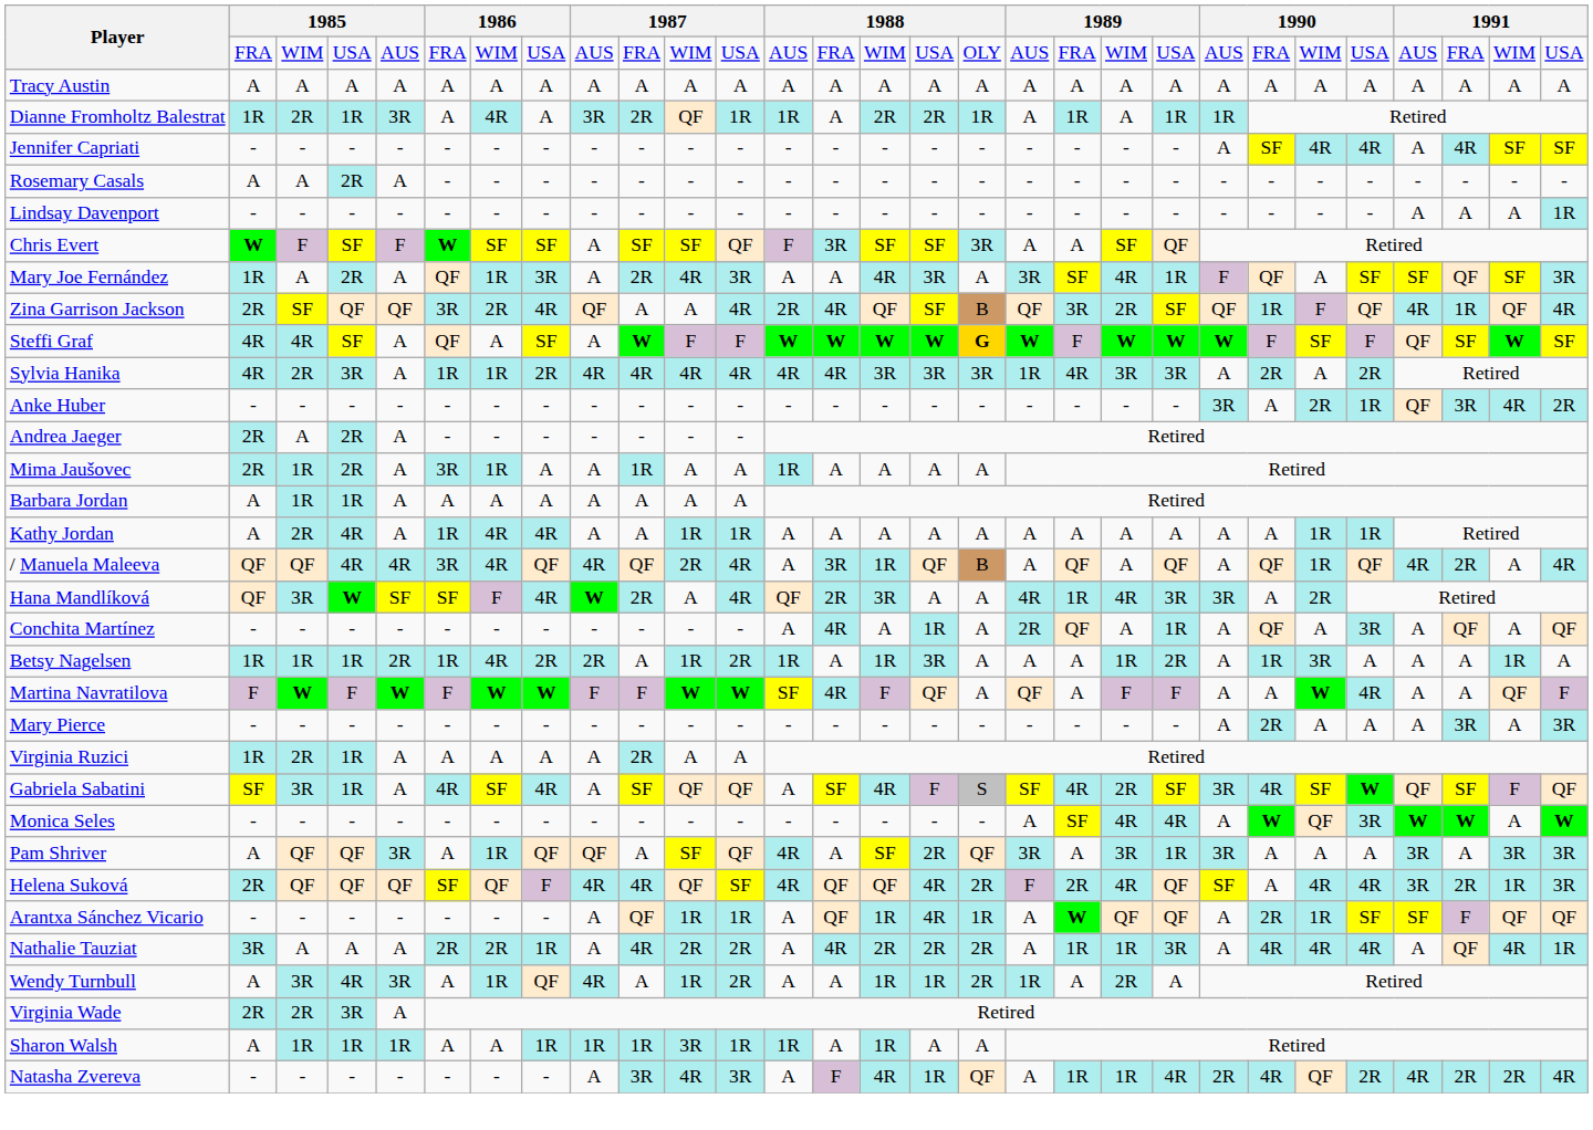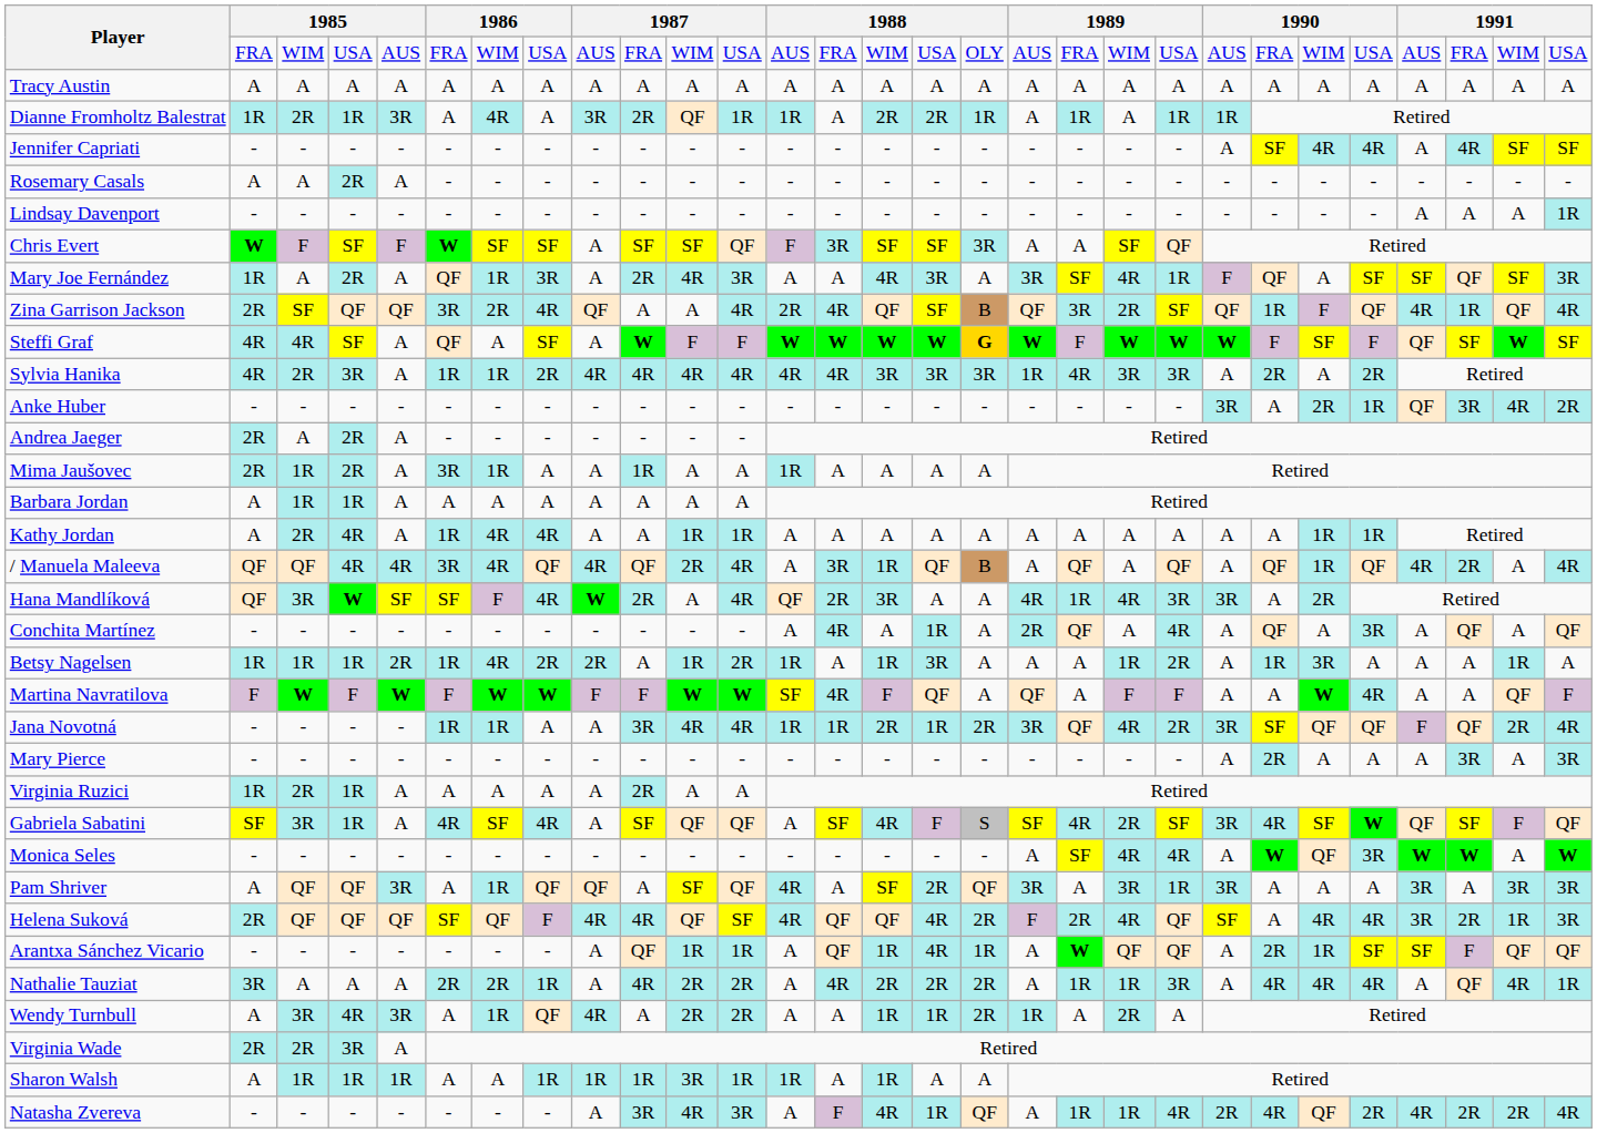Conchita Martínez | column 21: 1R -> 4R
+ row: Jana Novotná | - | - | - | - | 1R | 1R | A | A | 3R | 4R | 4R | 1R | 1R | 2R | 1R | 2R | 3R | QF | 4R | 2R | 3R | SF | QF | QF | F | QF | 2R | 4R
Wendy Turnbull | column 11: 1R -> 2R
